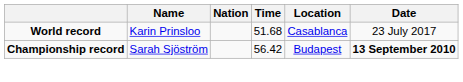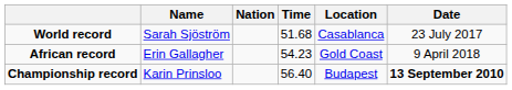World record | Name: Karin Prinsloo -> Sarah Sjöström
+ row: African record | Erin Gallagher | 54.23 | Gold Coast | 9 April 2018
Championship record | Name: Sarah Sjöström -> Karin Prinsloo
Championship record | Time: 56.42 -> 56.40
